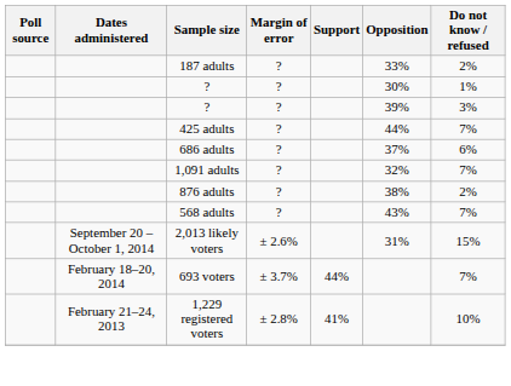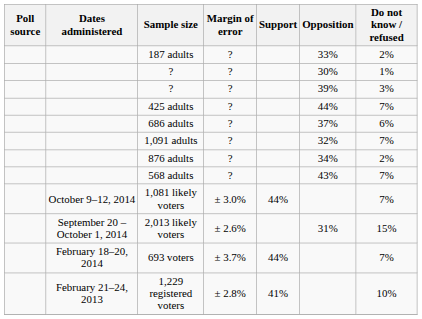876 adults | Opposition: 38% -> 34%
+ row: October 9–12, 2014 | 1,081 likely voters | ± 3.0% | 44% | 7%
